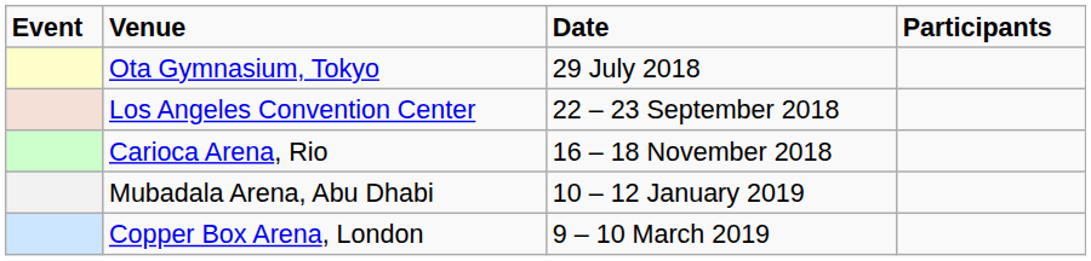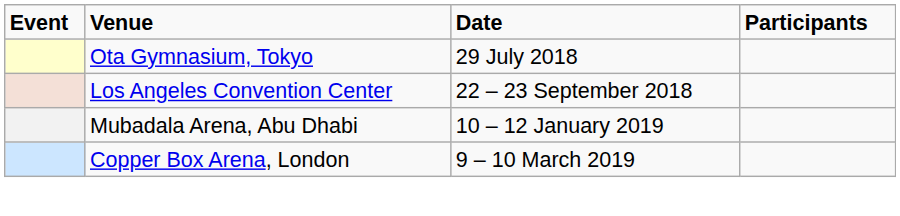- row: Carioca Arena, Rio | 16 – 18 November 2018
